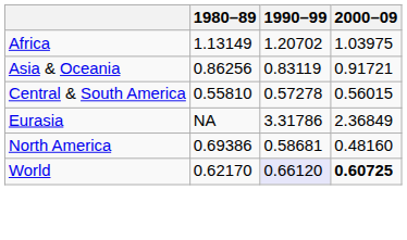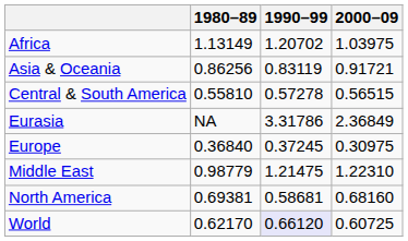Central & South America | 2000–09: 0.56015 -> 0.56515
+ row: Europe | 0.36840 | 0.37245 | 0.30975
+ row: Middle East | 0.98779 | 1.21475 | 1.22310
North America | 1980–89: 0.69386 -> 0.69381
North America | 2000–09: 0.48160 -> 0.68160
World | 2000–09: bold -> normal
